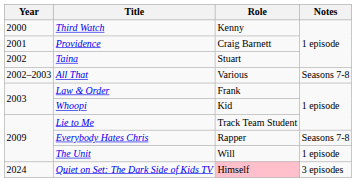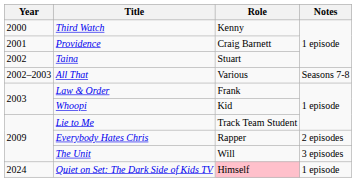Everybody Hates Chris | Notes: Seasons 7-8 -> 2 episodes
The Unit | Notes: 1 episode -> 3 episodes
Quiet on Set: The Dark Side of Kids TV | Notes: 3 episodes -> 1 episode
